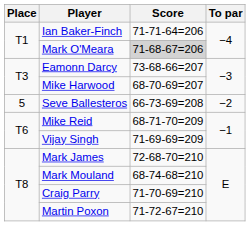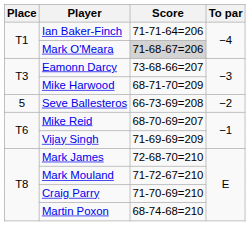Mike Harwood | Score: 68-70-69=207 -> 68-71-70=209
Mike Reid | Score: 68-71-70=209 -> 68-70-69=207
Mark Mouland | Score: 68-74-68=210 -> 71-72-67=210
Martin Poxon | Score: 71-72-67=210 -> 68-74-68=210
